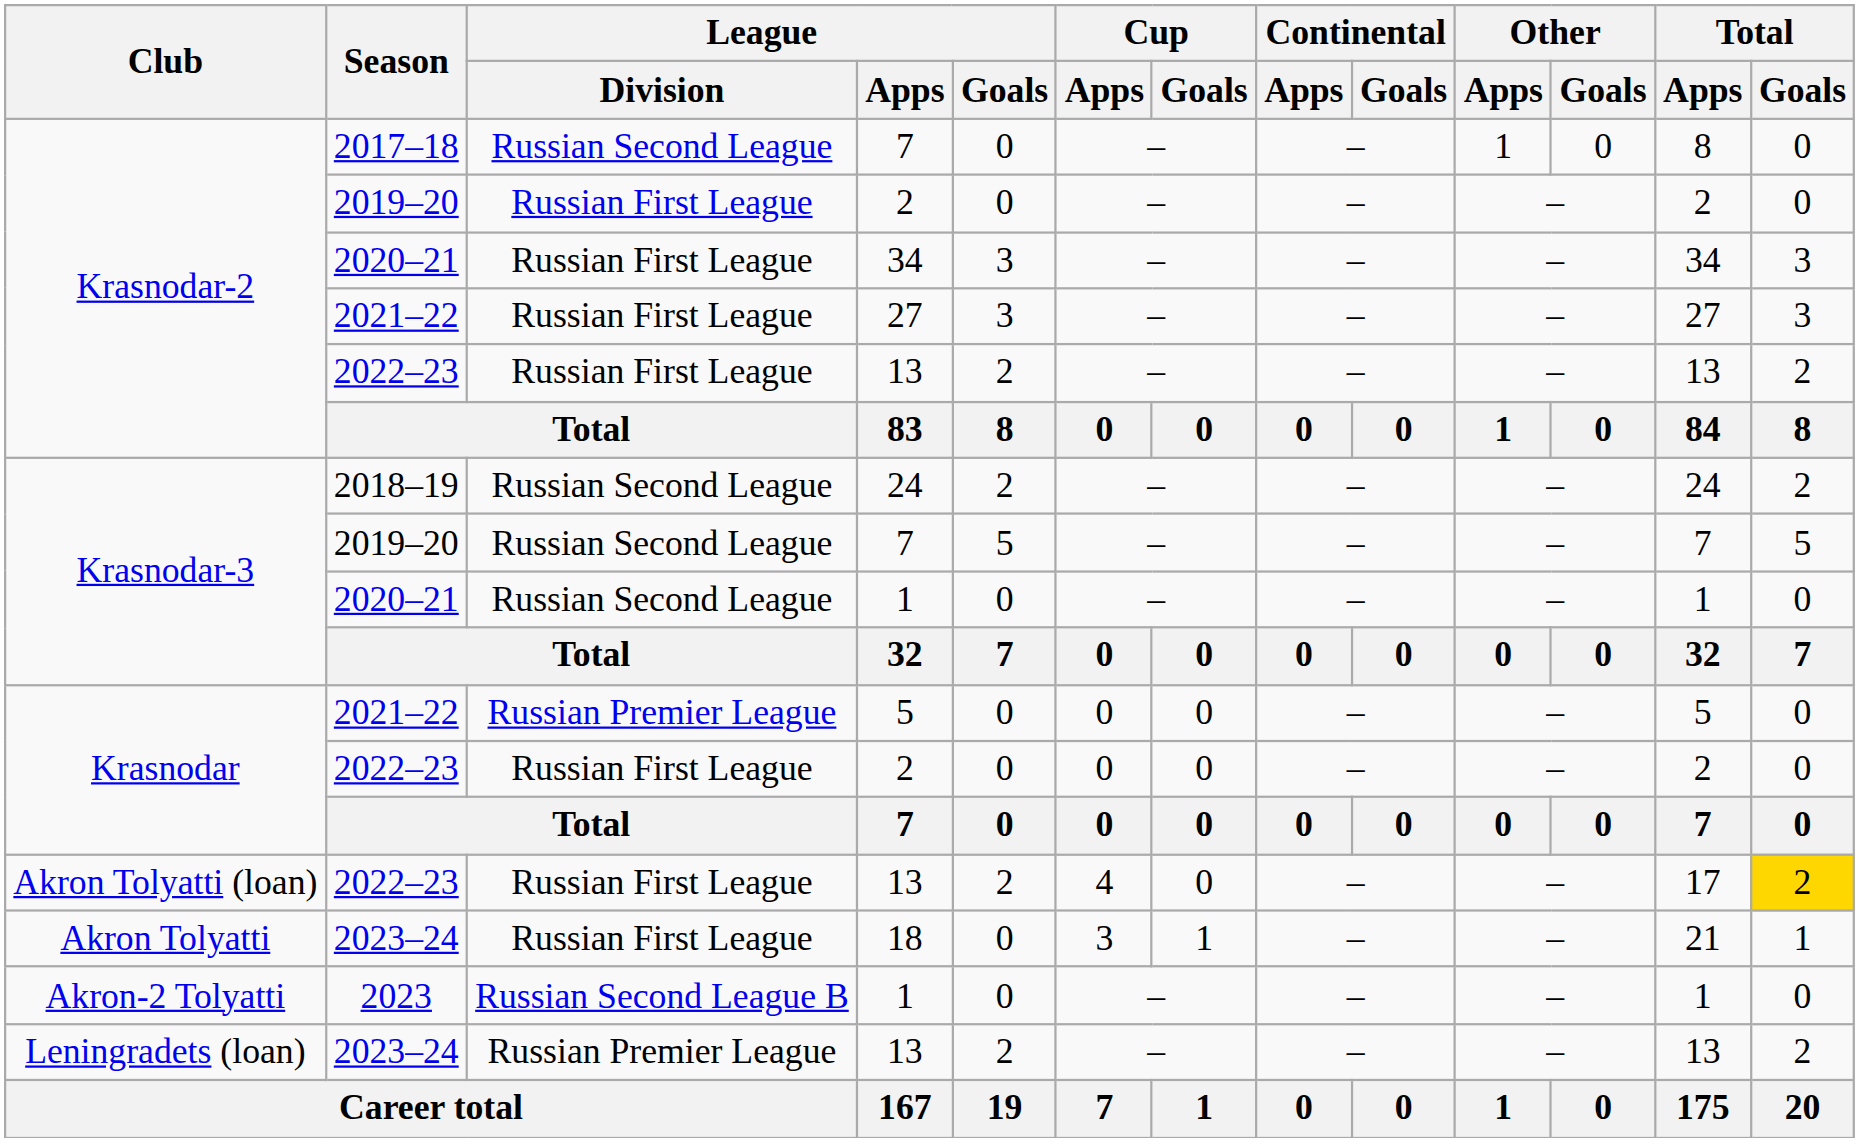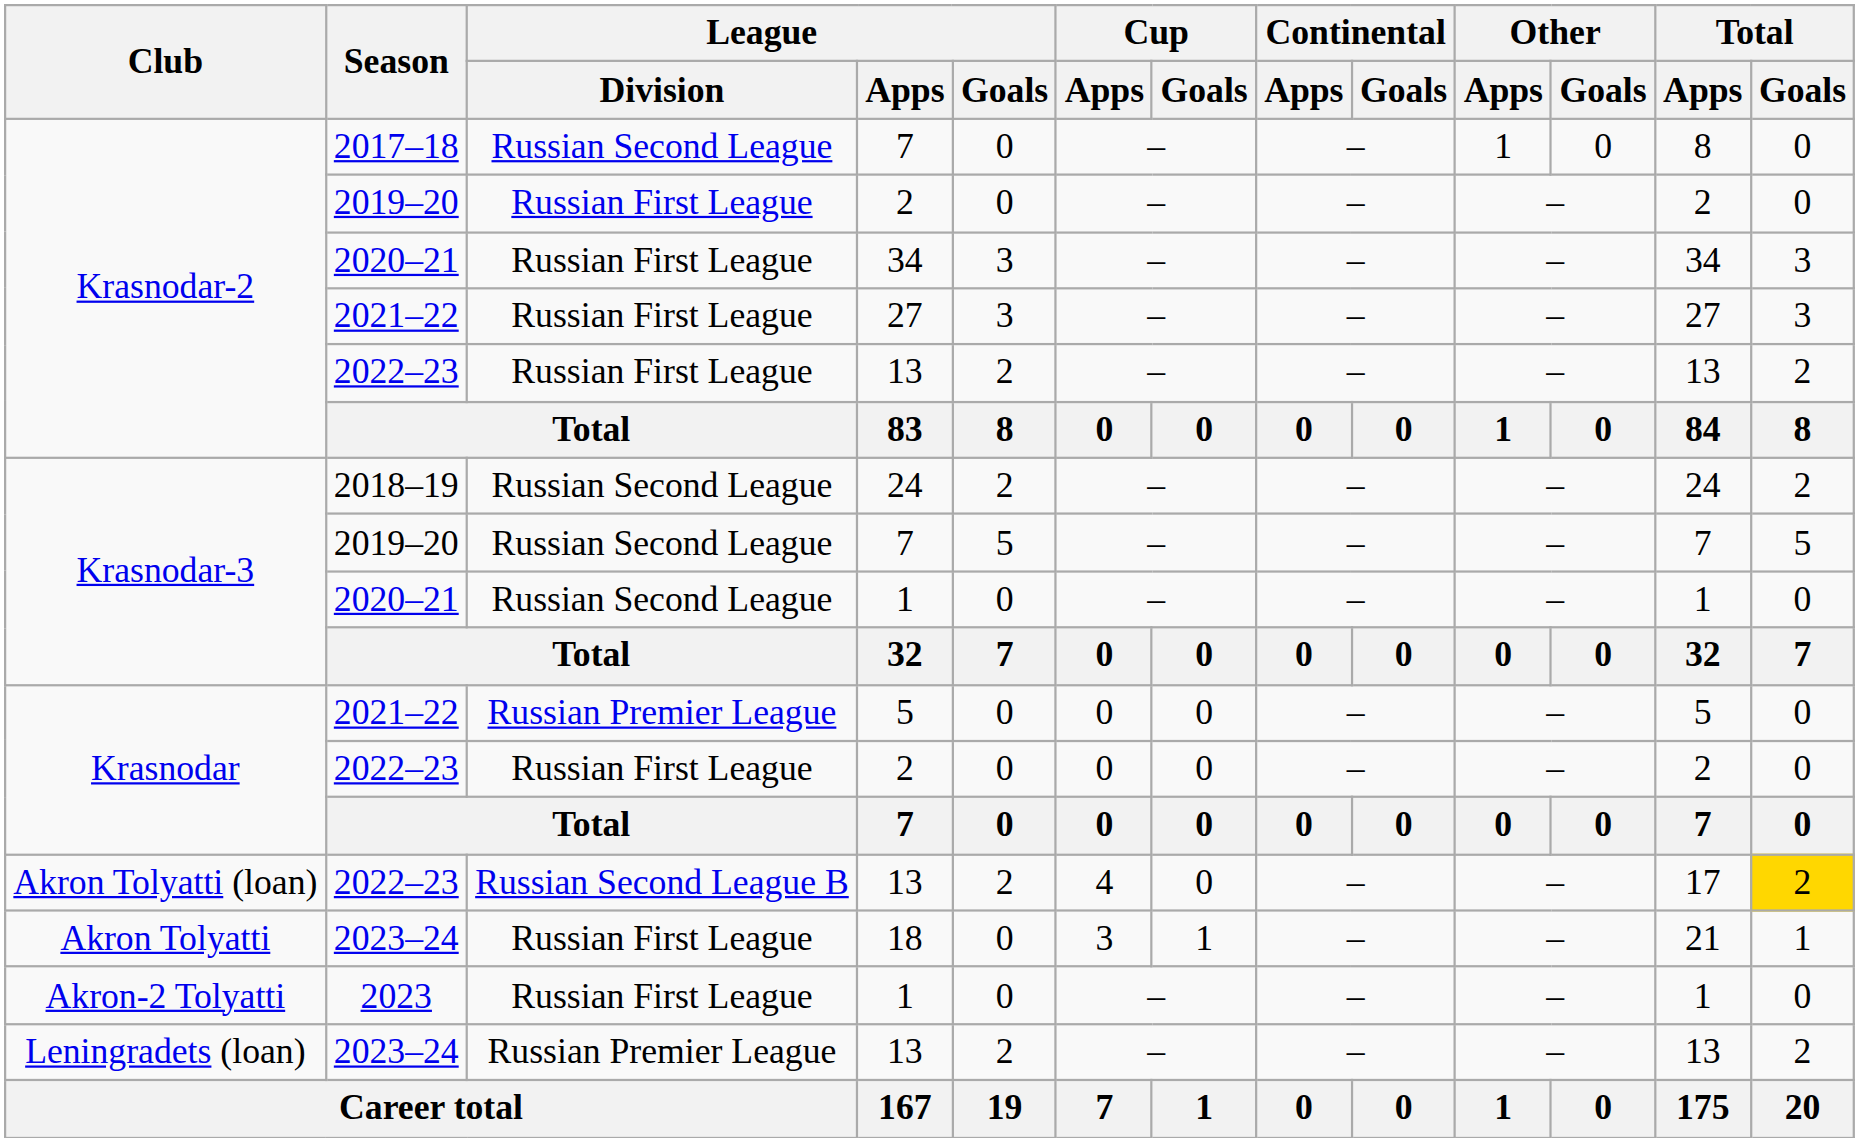Akron Tolyatti (loan) / 13 | League / Division: Russian First League -> Russian Second League B
Akron-2 Tolyatti / 1 | League / Division: Russian Second League B -> Russian First League
